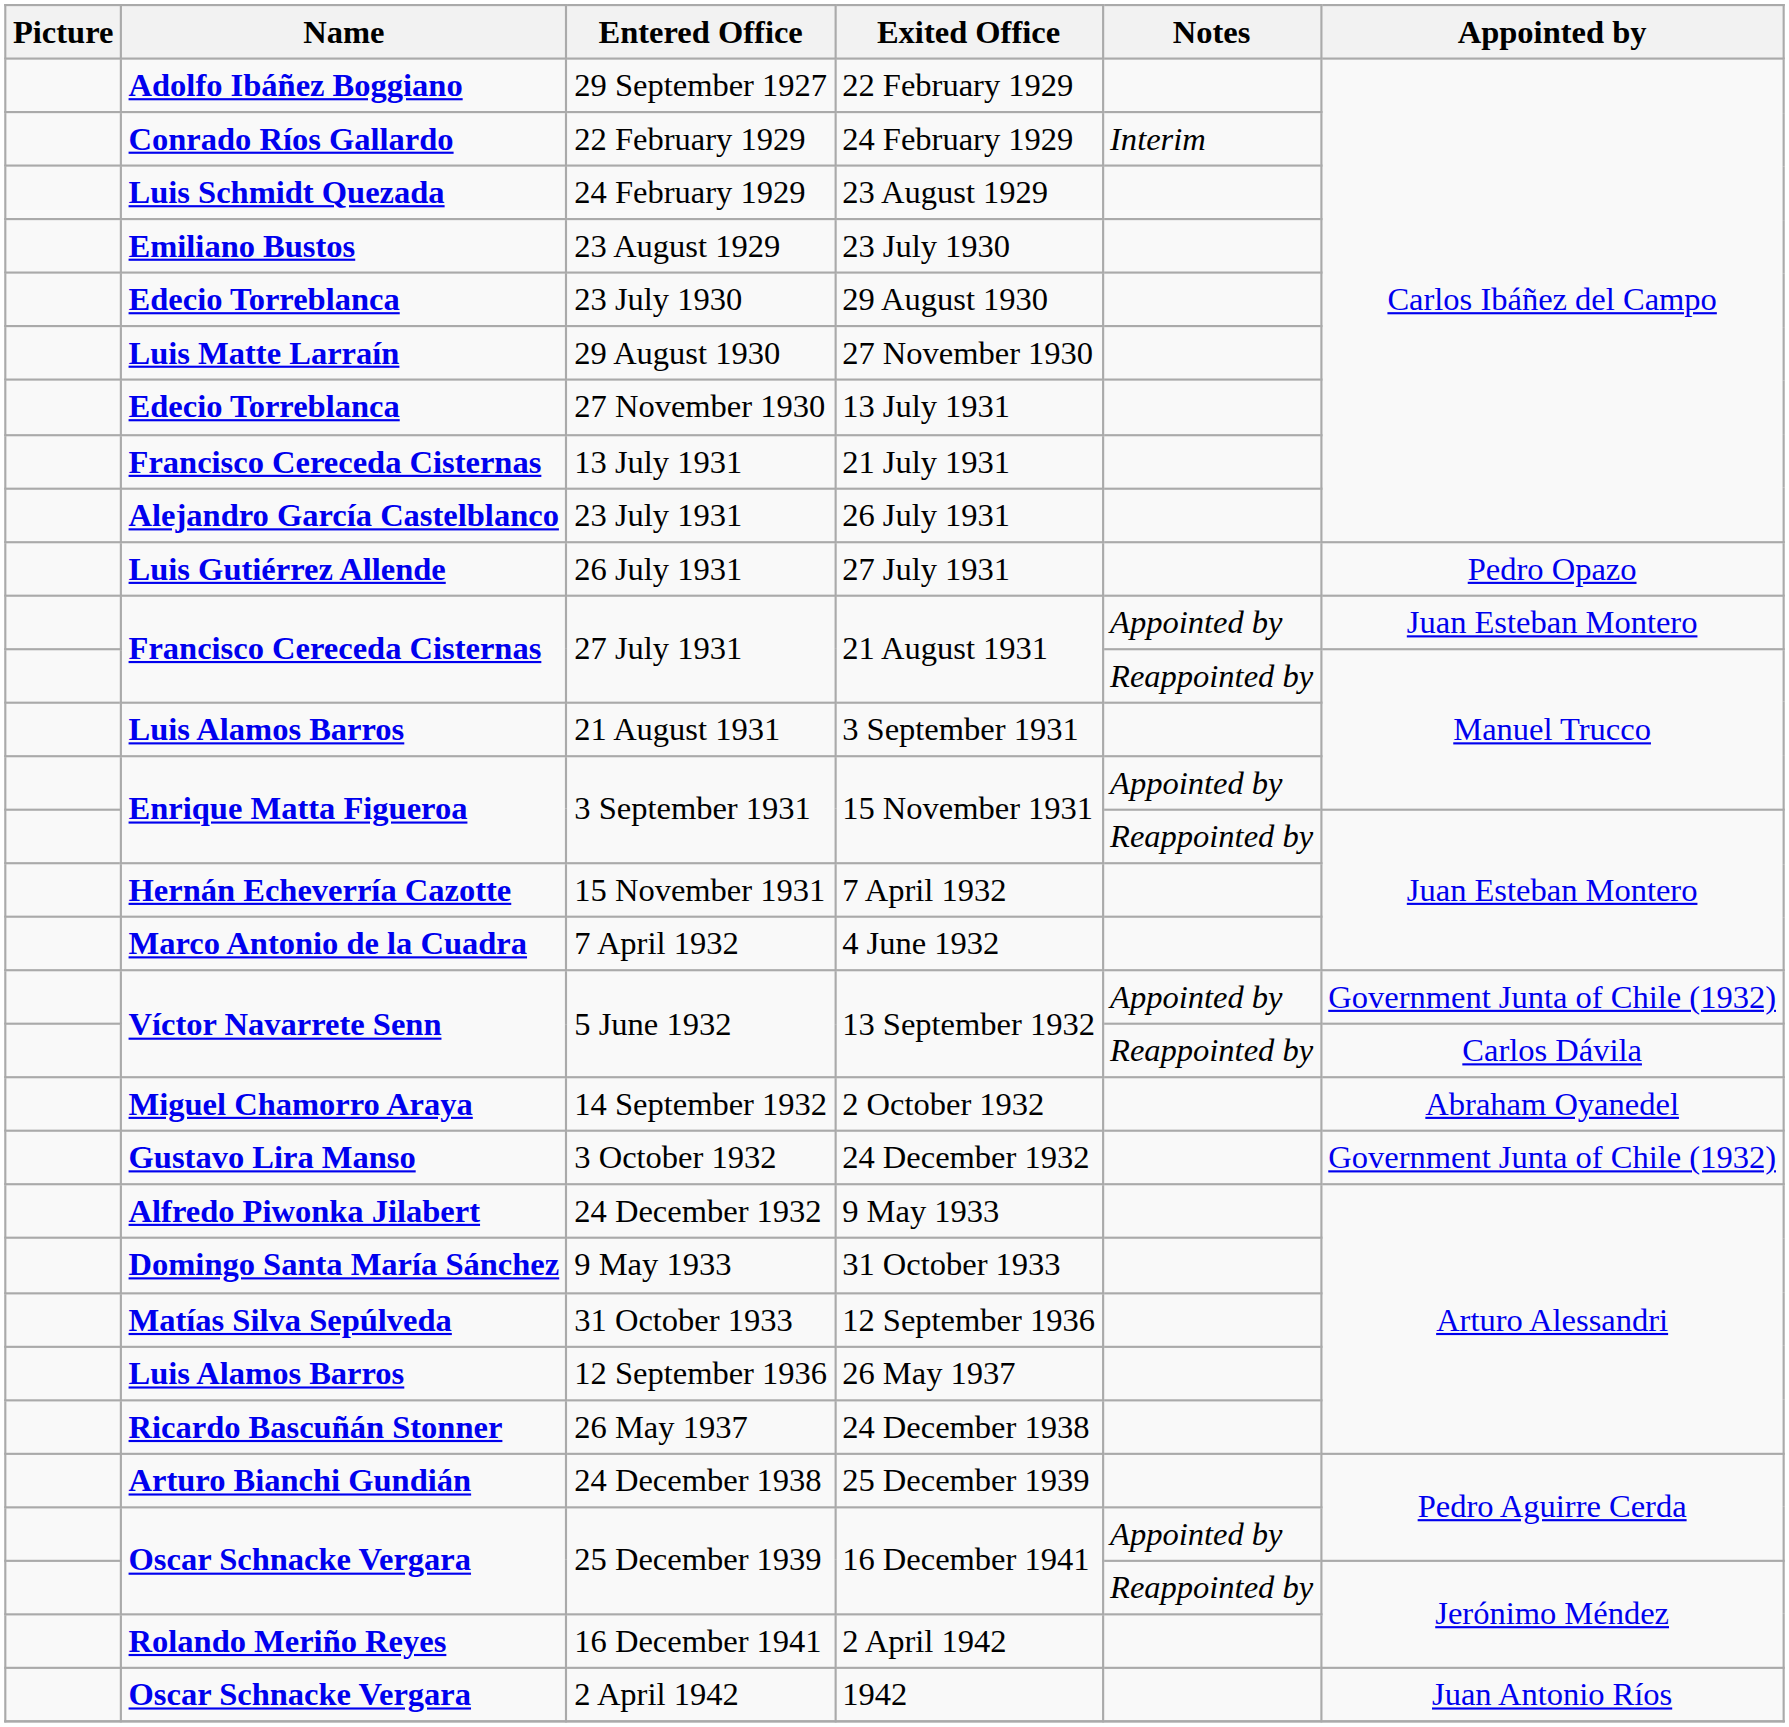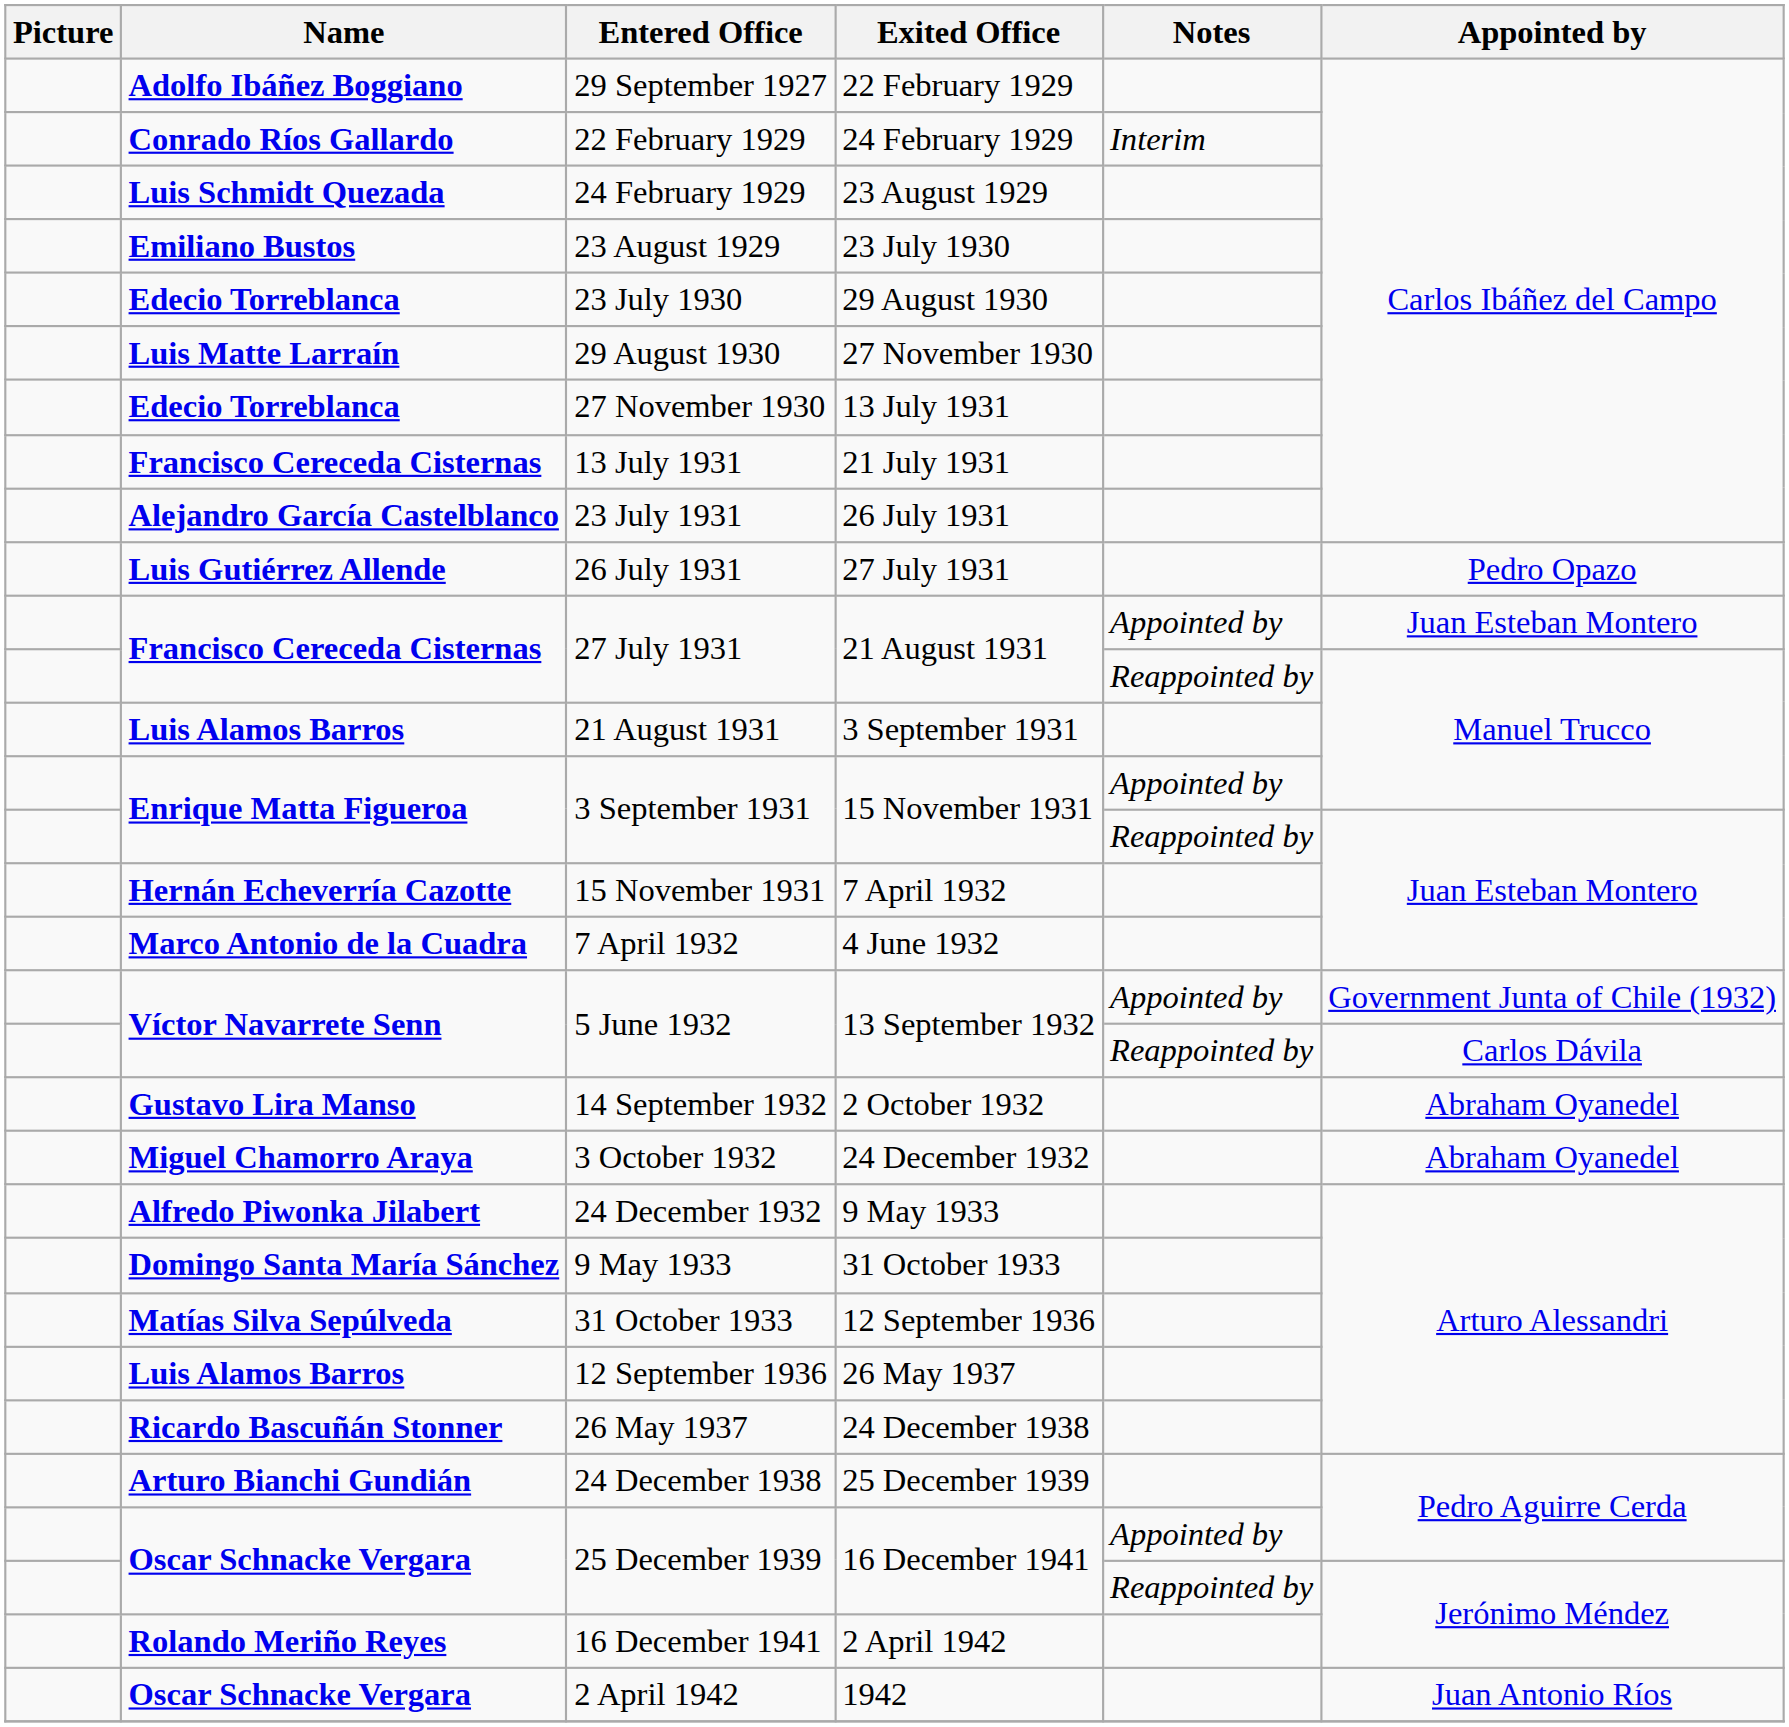14 September 1932 | Name: Miguel Chamorro Araya -> Gustavo Lira Manso
3 October 1932 | Name: Gustavo Lira Manso -> Miguel Chamorro Araya
3 October 1932 | Appointed by: Government Junta of Chile (1932) -> Abraham Oyanedel
